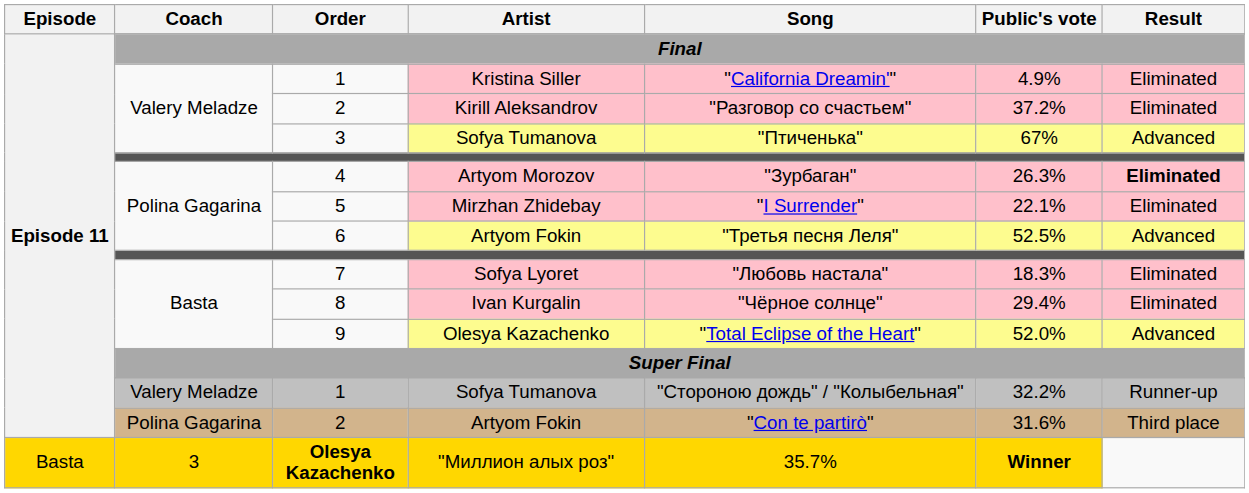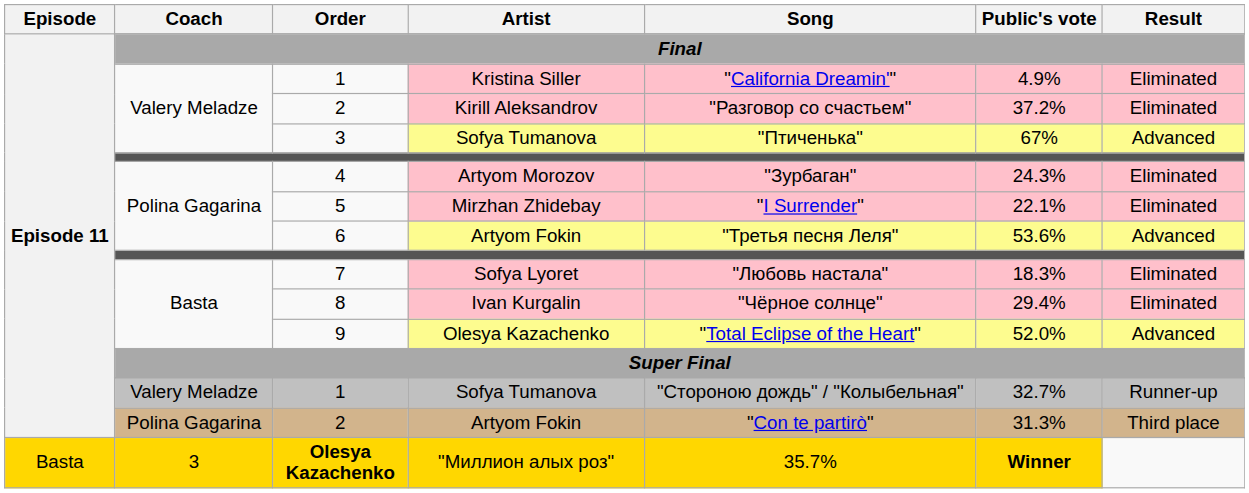4 | Public's vote: 26.3% -> 24.3%
4 | Result: bold -> normal
6 | Public's vote: 52.5% -> 53.6%
1 / Sofya Tumanova | Public's vote: 32.2% -> 32.7%
2 / Artyom Fokin | Public's vote: 31.6% -> 31.3%
